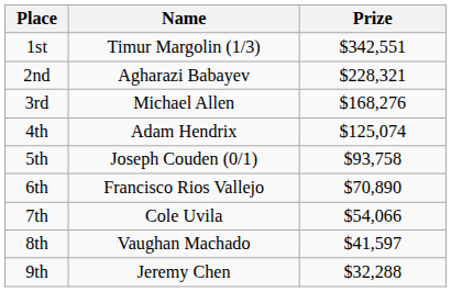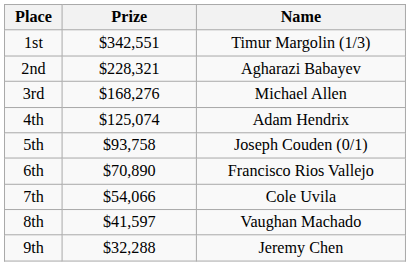columns swapped: Name <-> Prize
